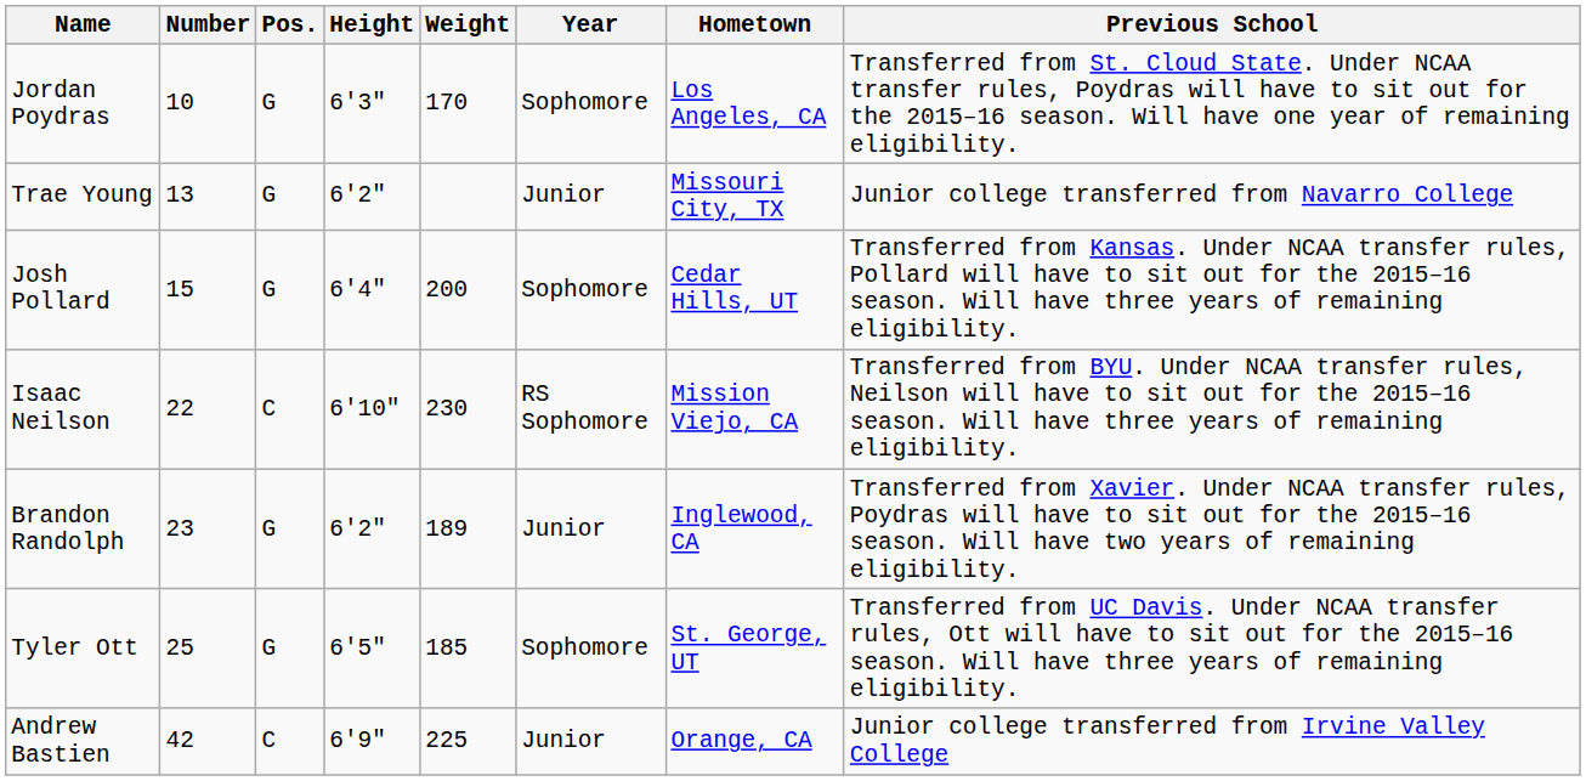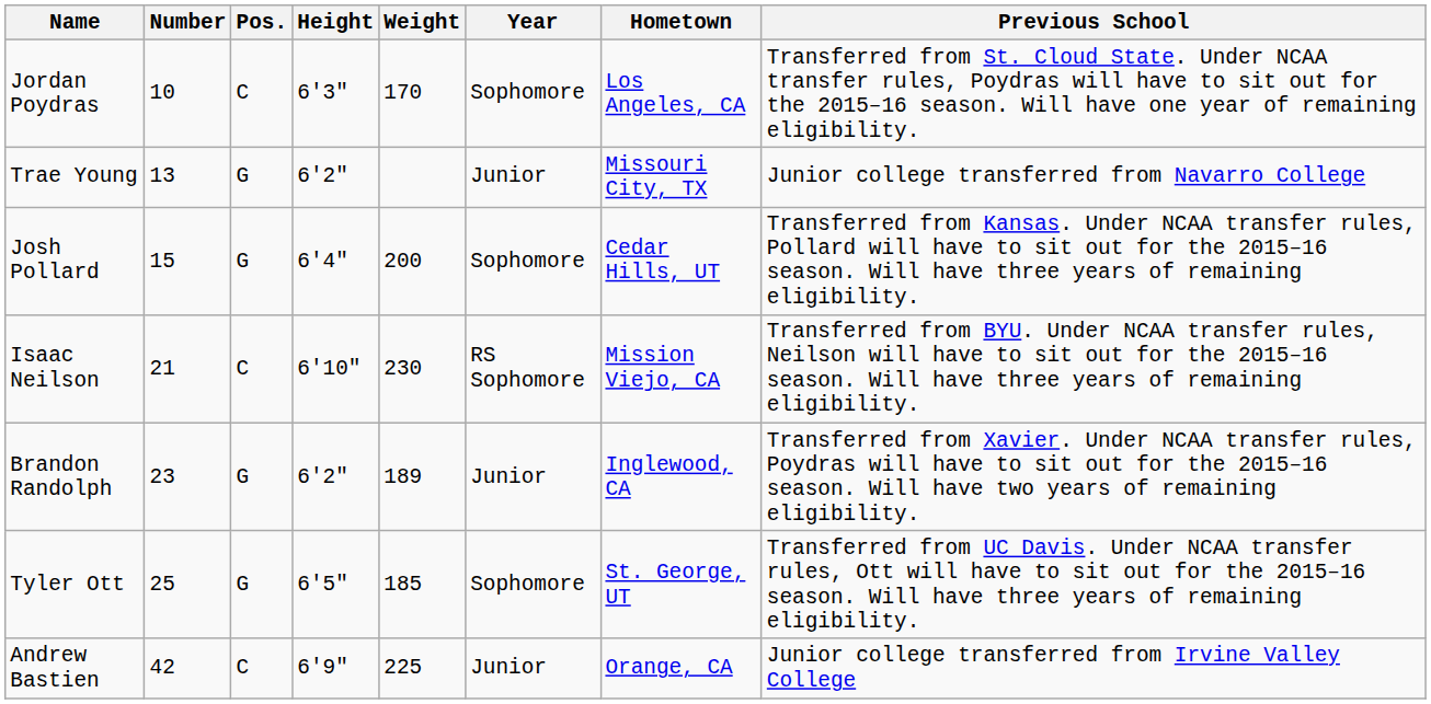Jordan Poydras | Pos.: G -> C
Isaac Neilson | Number: 22 -> 21
